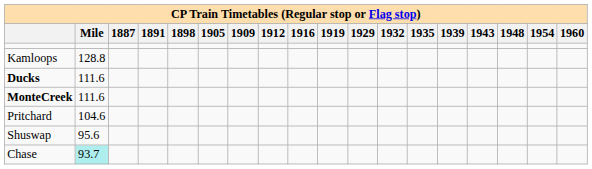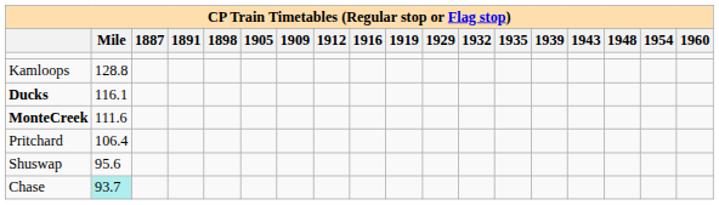Ducks | Mile: 111.6 -> 116.1
Pritchard | Mile: 104.6 -> 106.4
